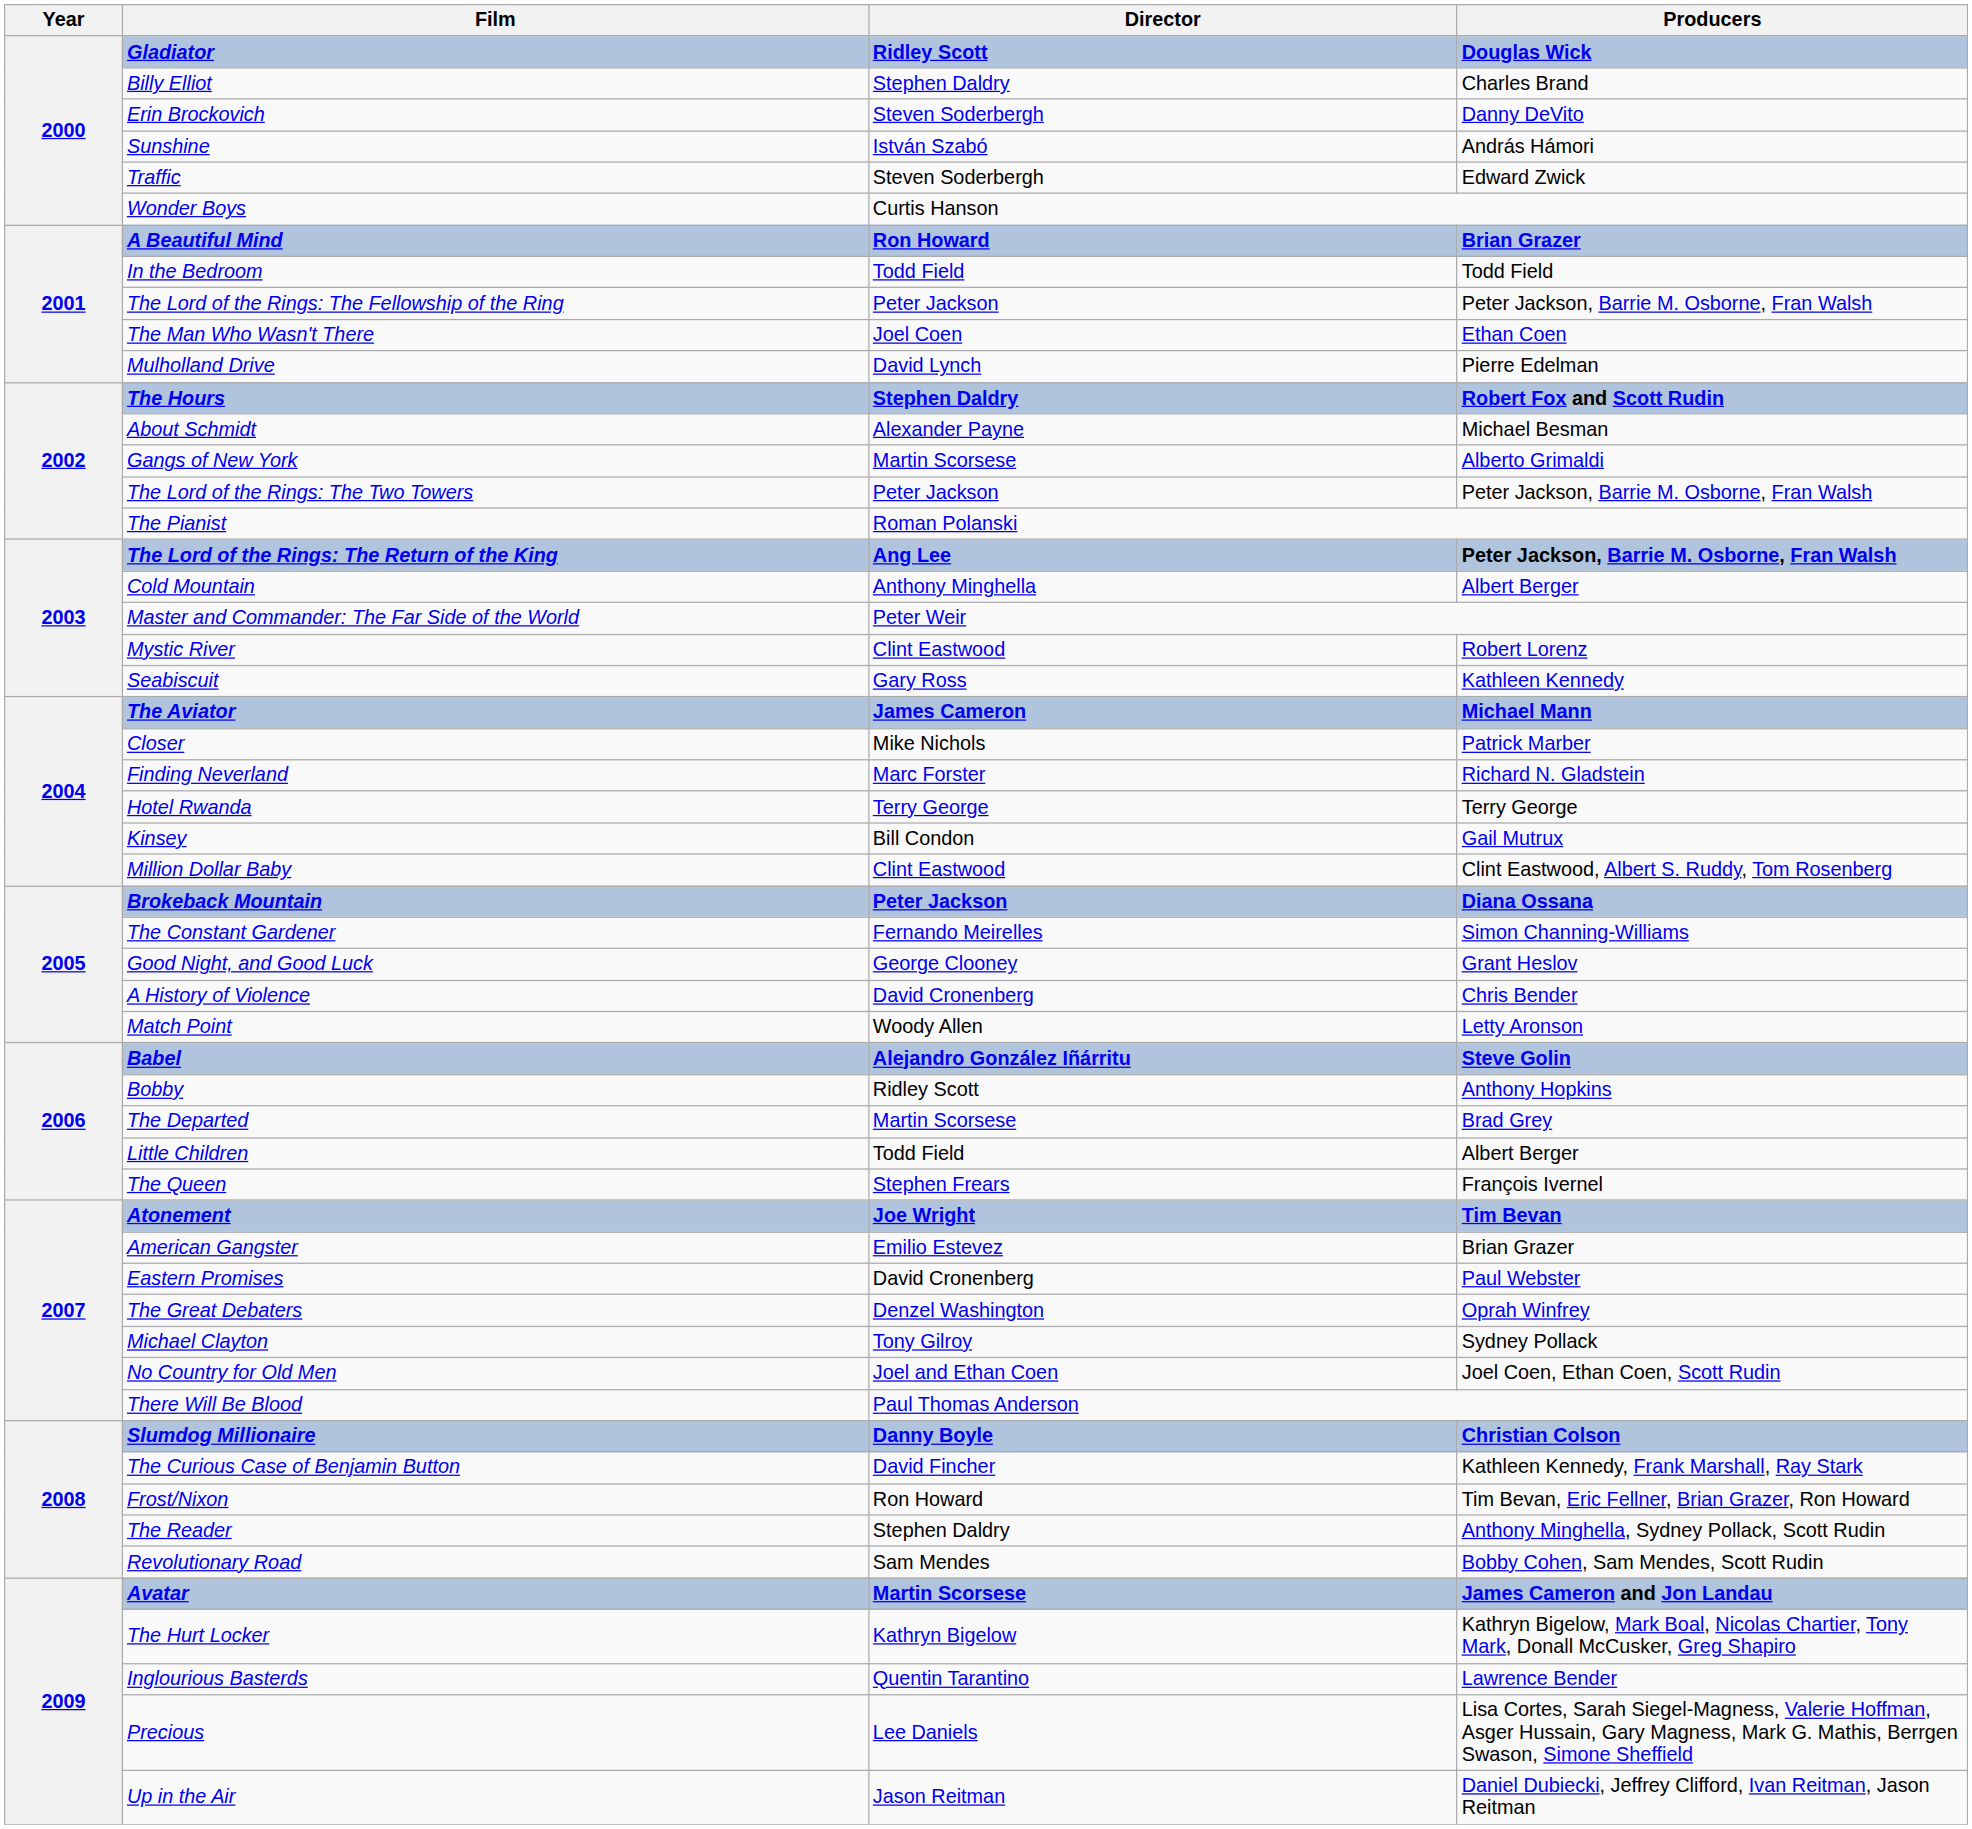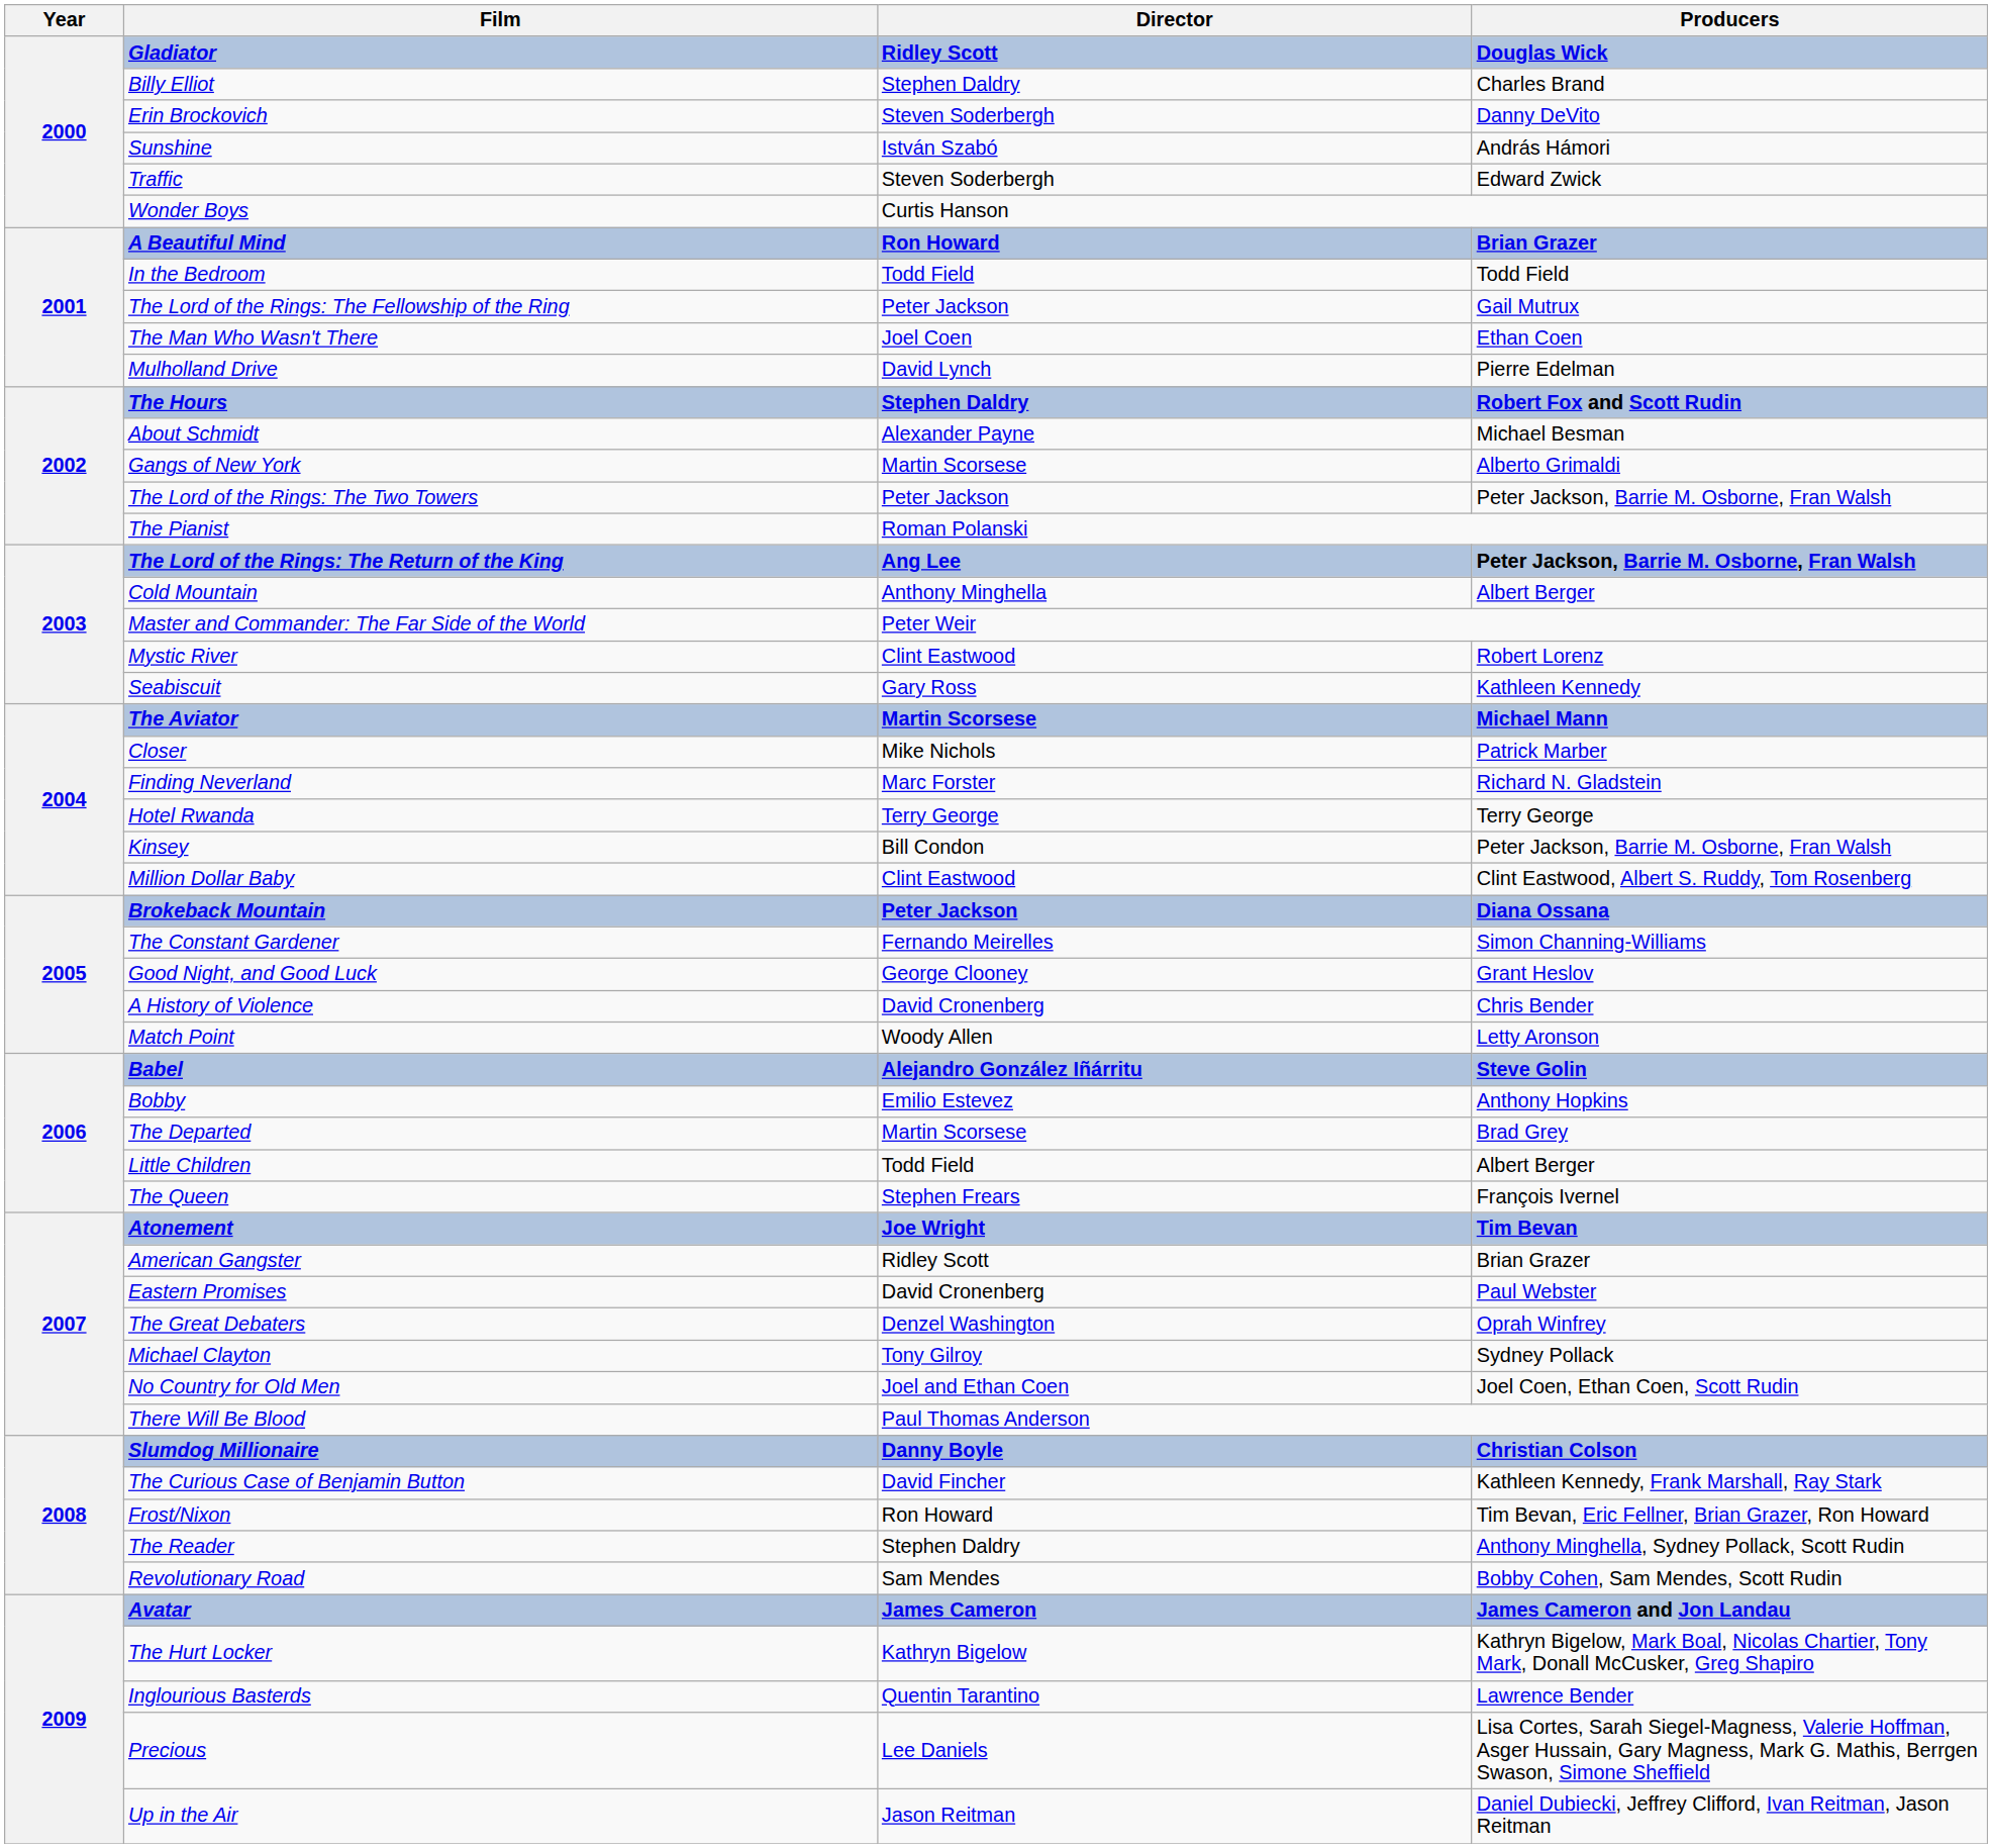The Lord of the Rings: The Fellowship of the Ring | Producers: Peter Jackson, Barrie M. Osborne, Fran Walsh -> Gail Mutrux
The Aviator | Director: James Cameron -> Martin Scorsese
Kinsey | Producers: Gail Mutrux -> Peter Jackson, Barrie M. Osborne, Fran Walsh
Bobby | Director: Ridley Scott -> Emilio Estevez
American Gangster | Director: Emilio Estevez -> Ridley Scott
Avatar | Director: Martin Scorsese -> James Cameron
